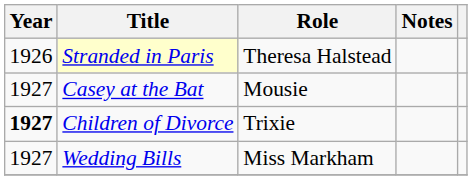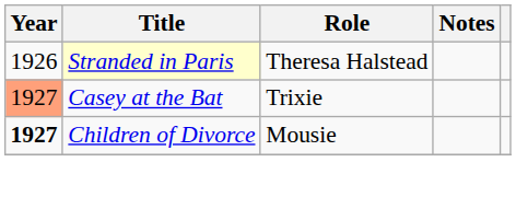Casey at the Bat | Year: no background -> lightsalmon background
Casey at the Bat | Role: Mousie -> Trixie
Children of Divorce | Role: Trixie -> Mousie
- row: 1927 | Wedding Bills | Miss Markham
